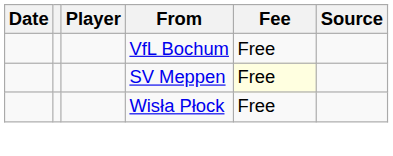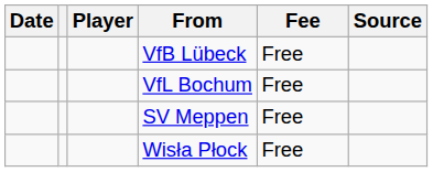+ row: VfB Lübeck | Free
SV Meppen | Fee: lightyellow background -> no background
